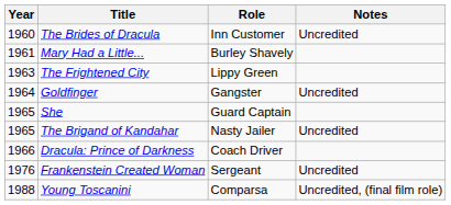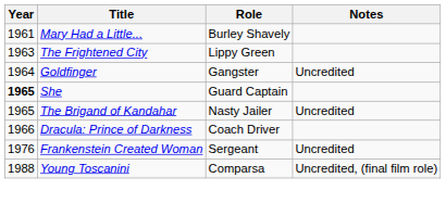- row: 1960 | The Brides of Dracula | Inn Customer | Uncredited
She | Year: normal -> bold
